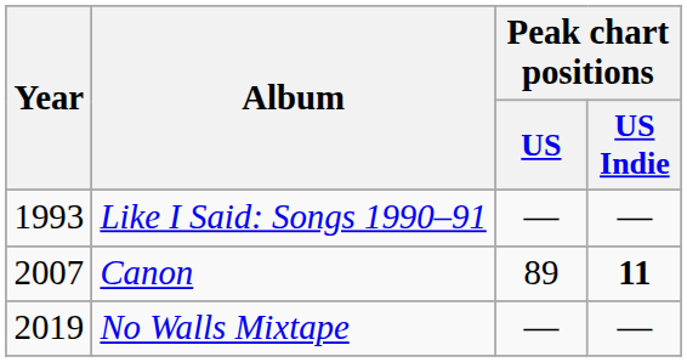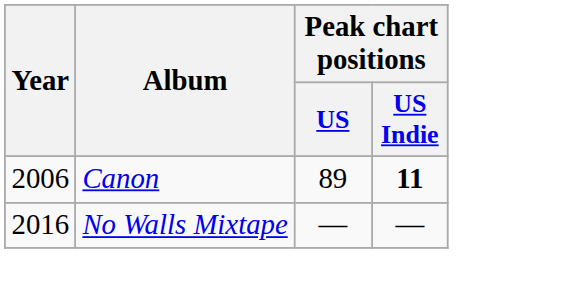- row: 1993 | Like I Said: Songs 1990–91 | — | —
Canon | Year: 2007 -> 2006
No Walls Mixtape | Year: 2019 -> 2016
